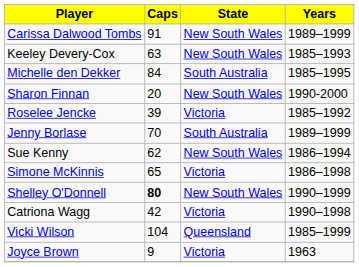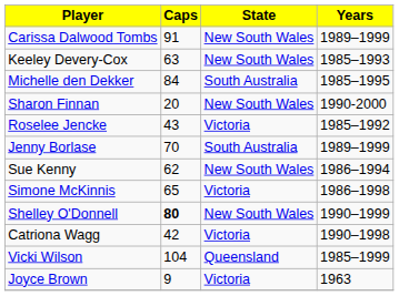Roselee Jencke | Caps: 39 -> 43
